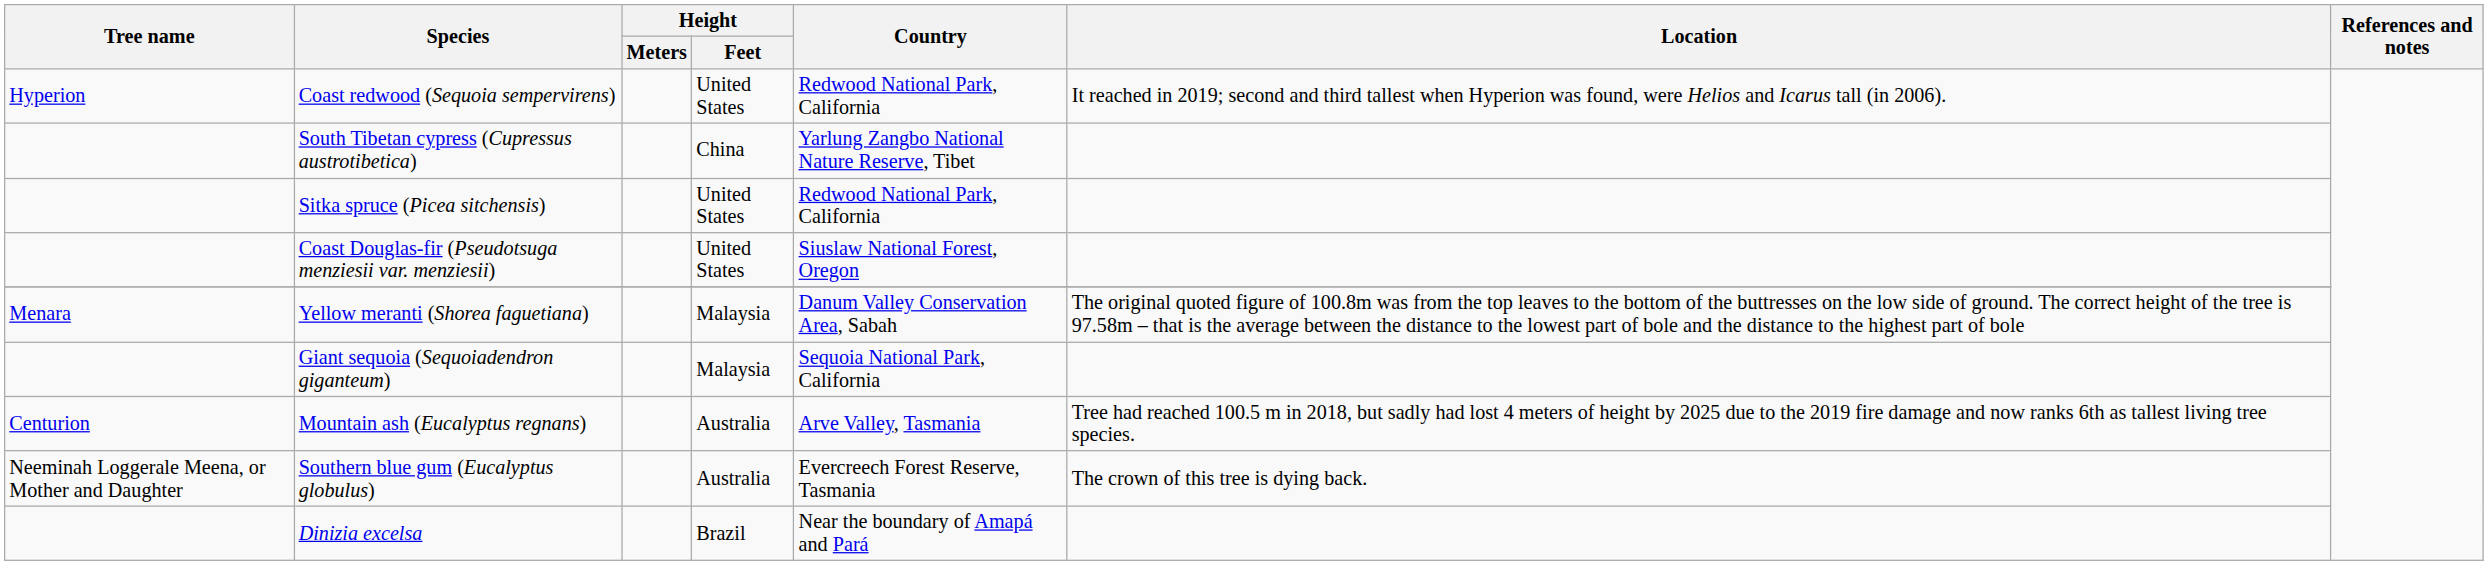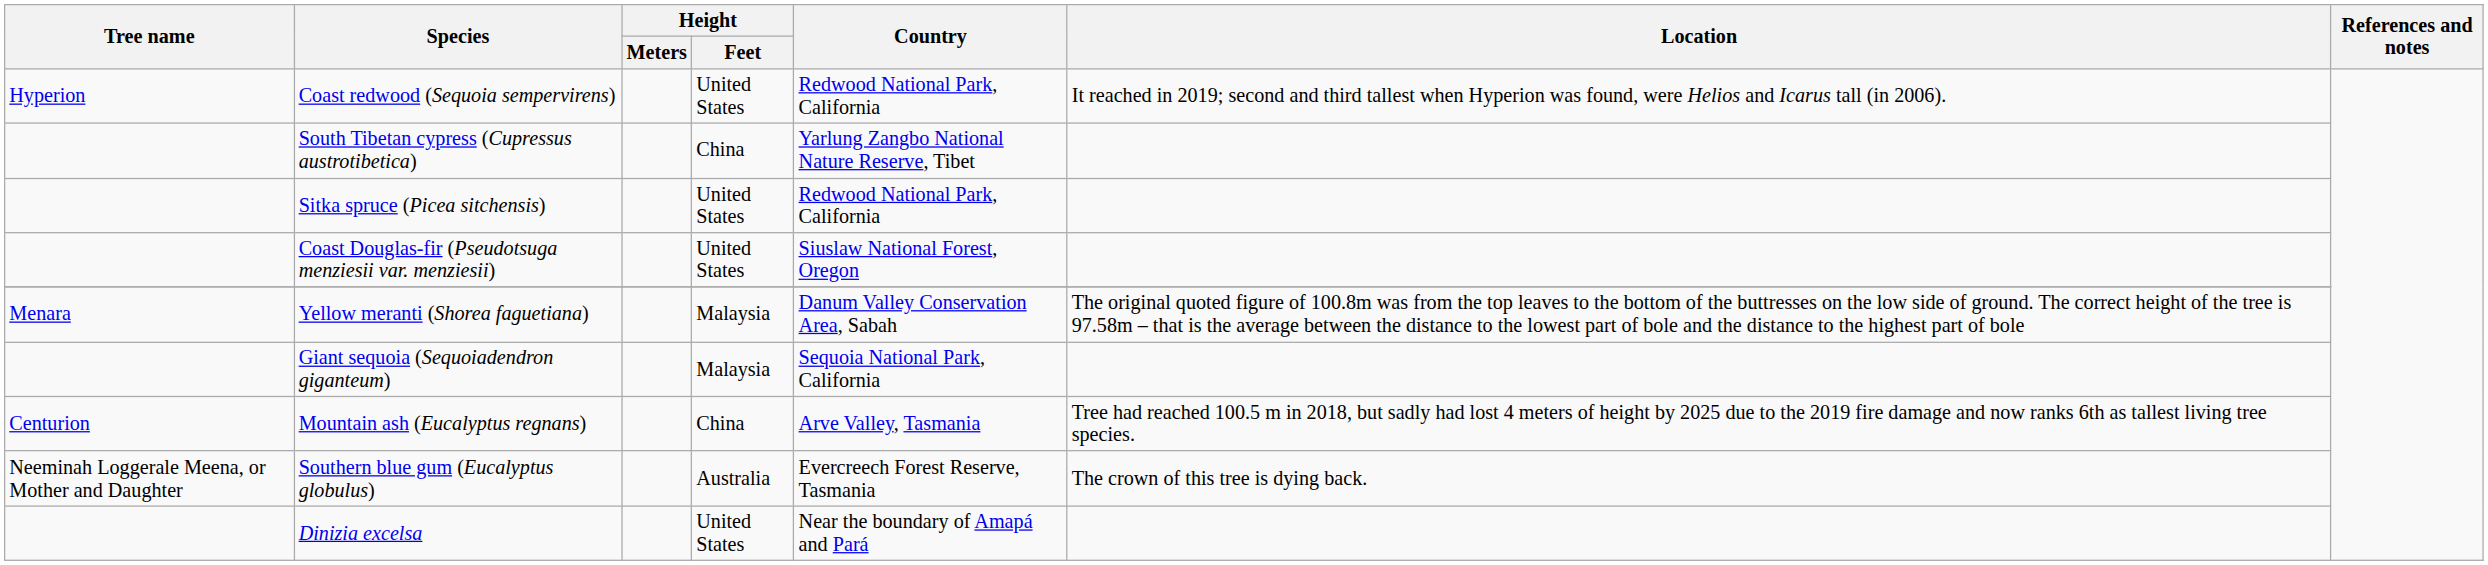Mountain ash (Eucalyptus regnans) | Height / Feet: Australia -> China
Dinizia excelsa | Height / Feet: Brazil -> United States
